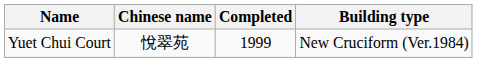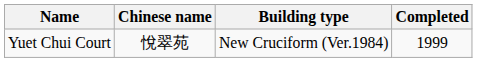columns swapped: Building type <-> Completed
